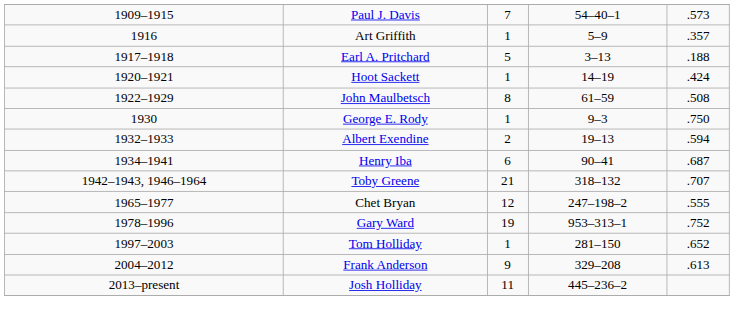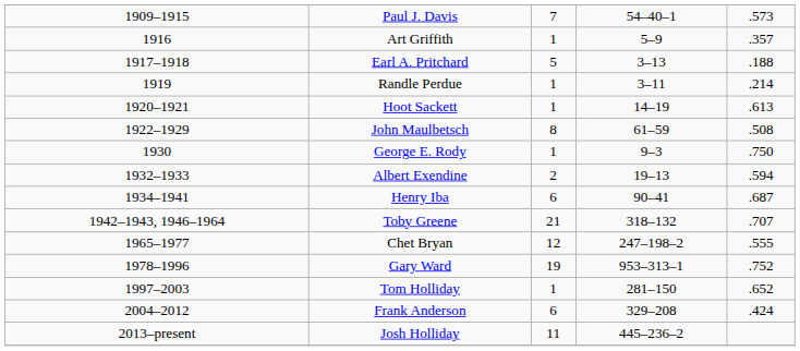+ row: 1919 | Randle Perdue | 1 | 3–11 | .214
Hoot Sackett | column 5: .424 -> .613
Frank Anderson | column 3: 9 -> 6
Frank Anderson | column 5: .613 -> .424
